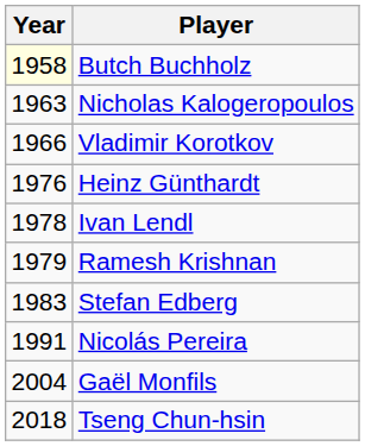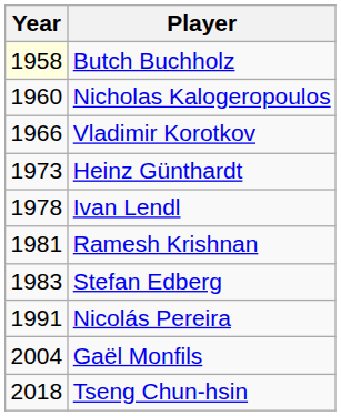Nicholas Kalogeropoulos | Year: 1963 -> 1960
Heinz Günthardt | Year: 1976 -> 1973
Ramesh Krishnan | Year: 1979 -> 1981
